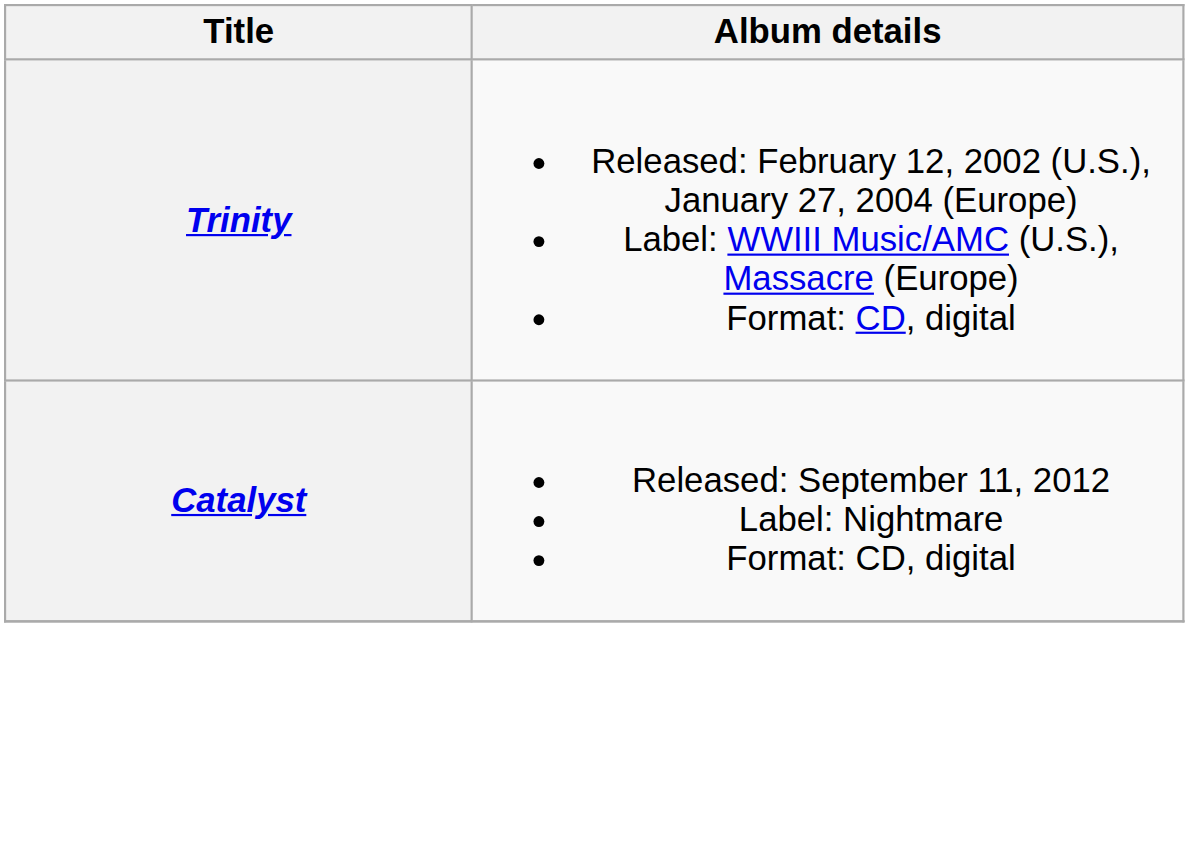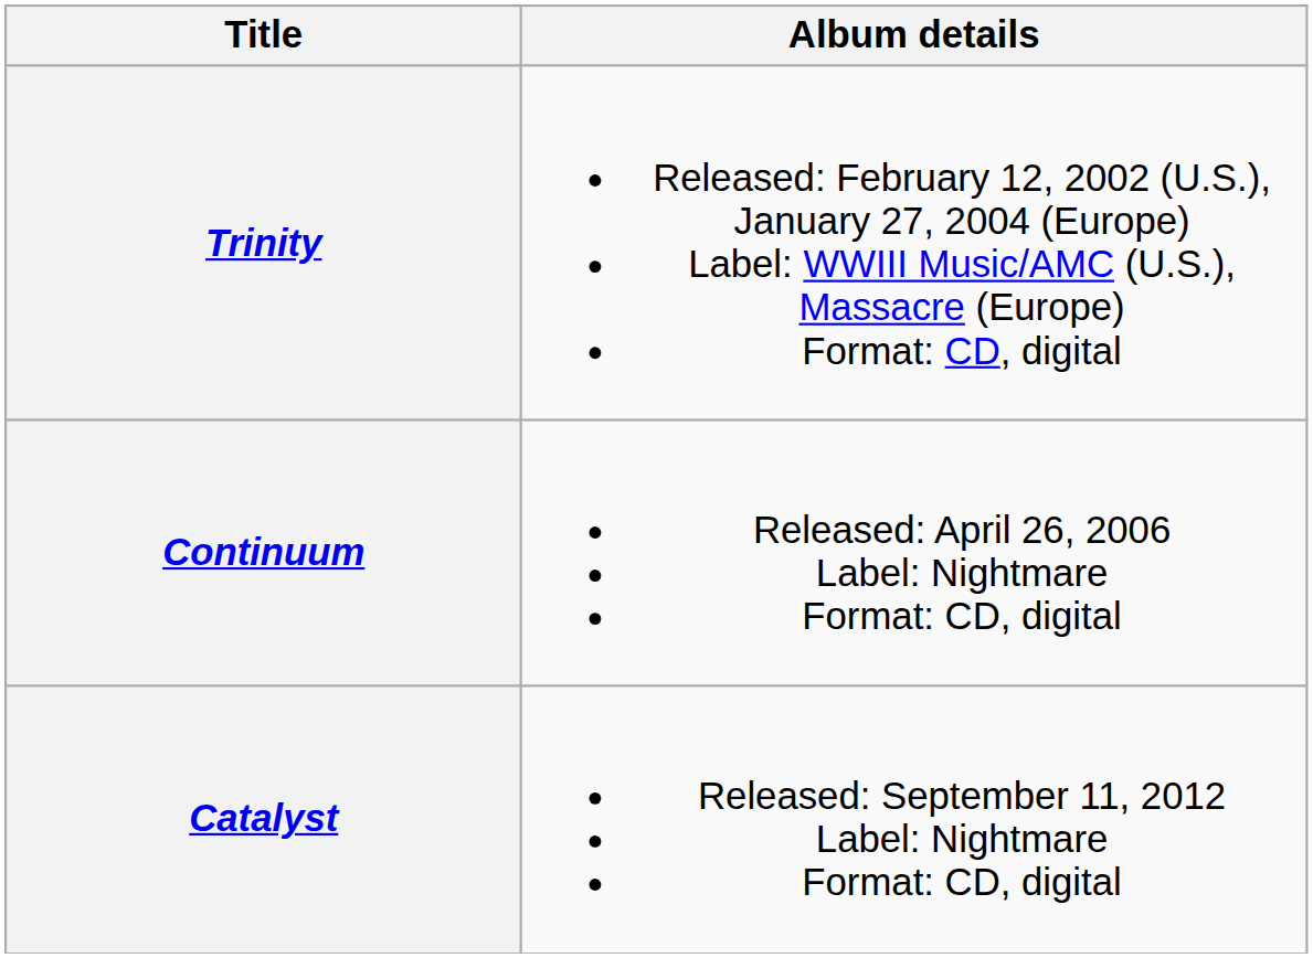+ row: Continuum | Released: April 26, 2006 Label: Nightmare Format: CD, digital
